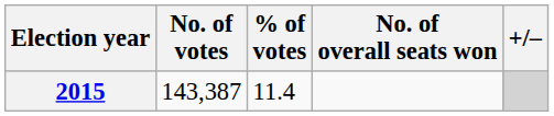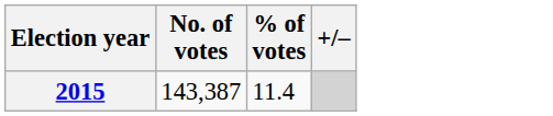- column: No. of overall seats won
